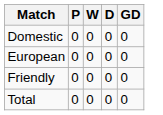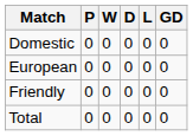+ column: L | 0 | 0 | 0 | 0
